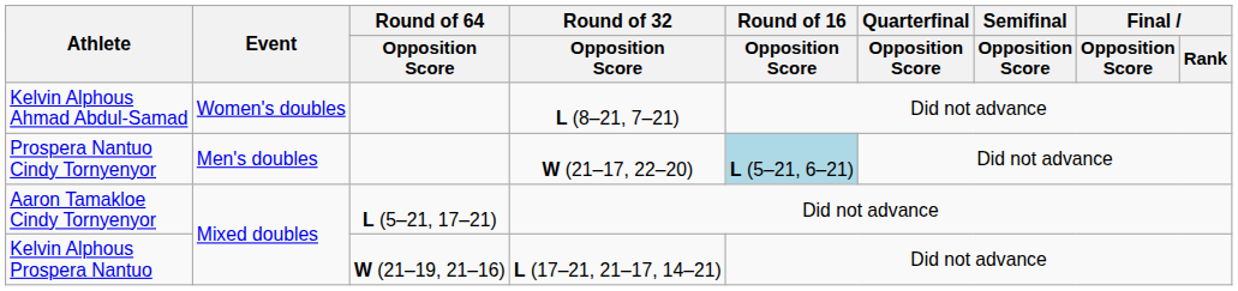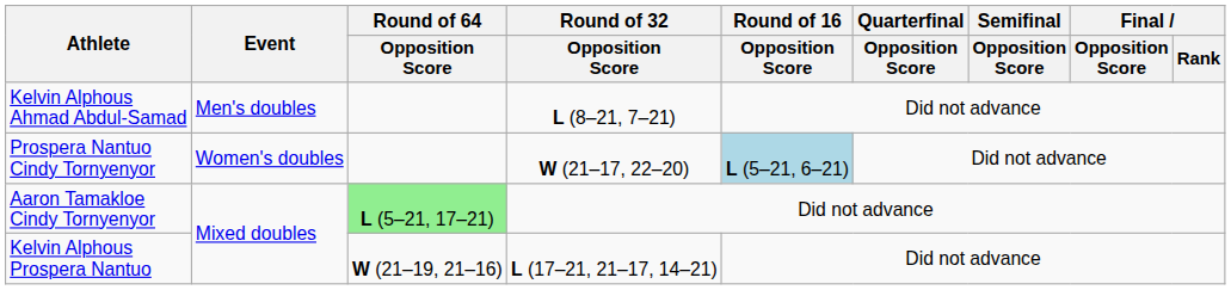Kelvin Alphous Ahmad Abdul-Samad | Event: Women's doubles -> Men's doubles
Prospera Nantuo Cindy Tornyenyor | Event: Men's doubles -> Women's doubles
Aaron Tamakloe Cindy Tornyenyor | Round of 64 / Opposition Score: no background -> lightgreen background
